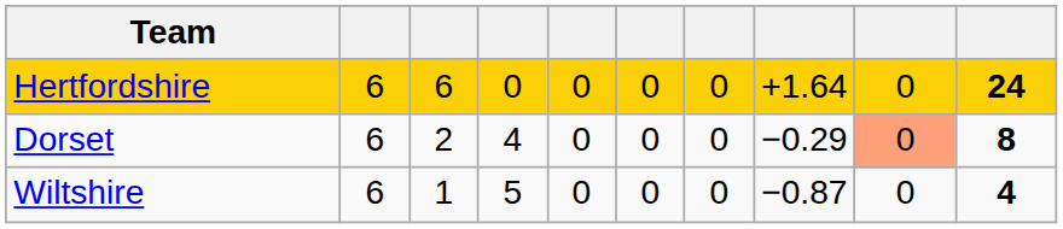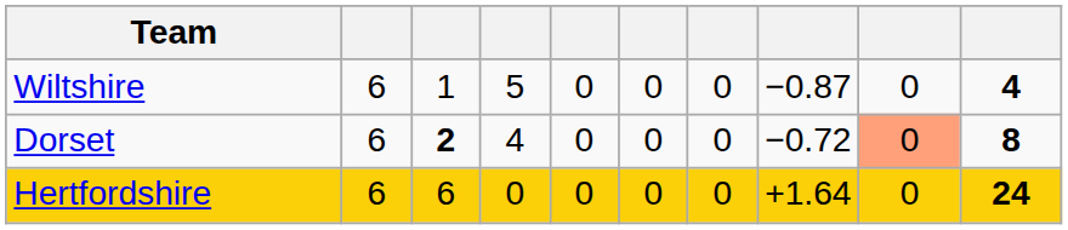rows swapped: Hertfordshire <-> Wiltshire
Dorset | column 3: normal -> bold
Dorset | column 8: −0.29 -> −0.72
